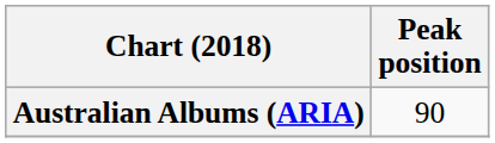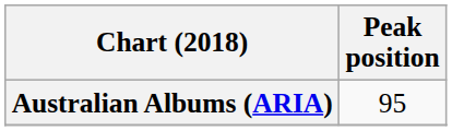Australian Albums (ARIA) | Peak position: 90 -> 95
